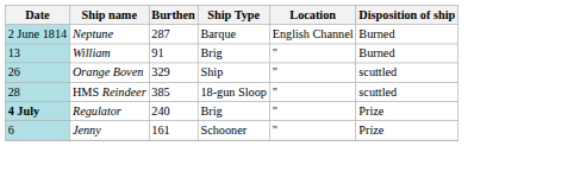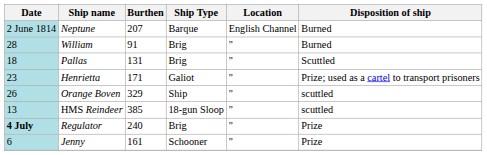Neptune | Burthen: 287 -> 207
William | Date: 13 -> 28
+ row: 18 | Pallas | 131 | Brig | " | Scuttled
+ row: 23 | Henrietta | 171 | Galiot | " | Prize; used as a cartel to transport prisoners
HMS Reindeer | Date: 28 -> 13
